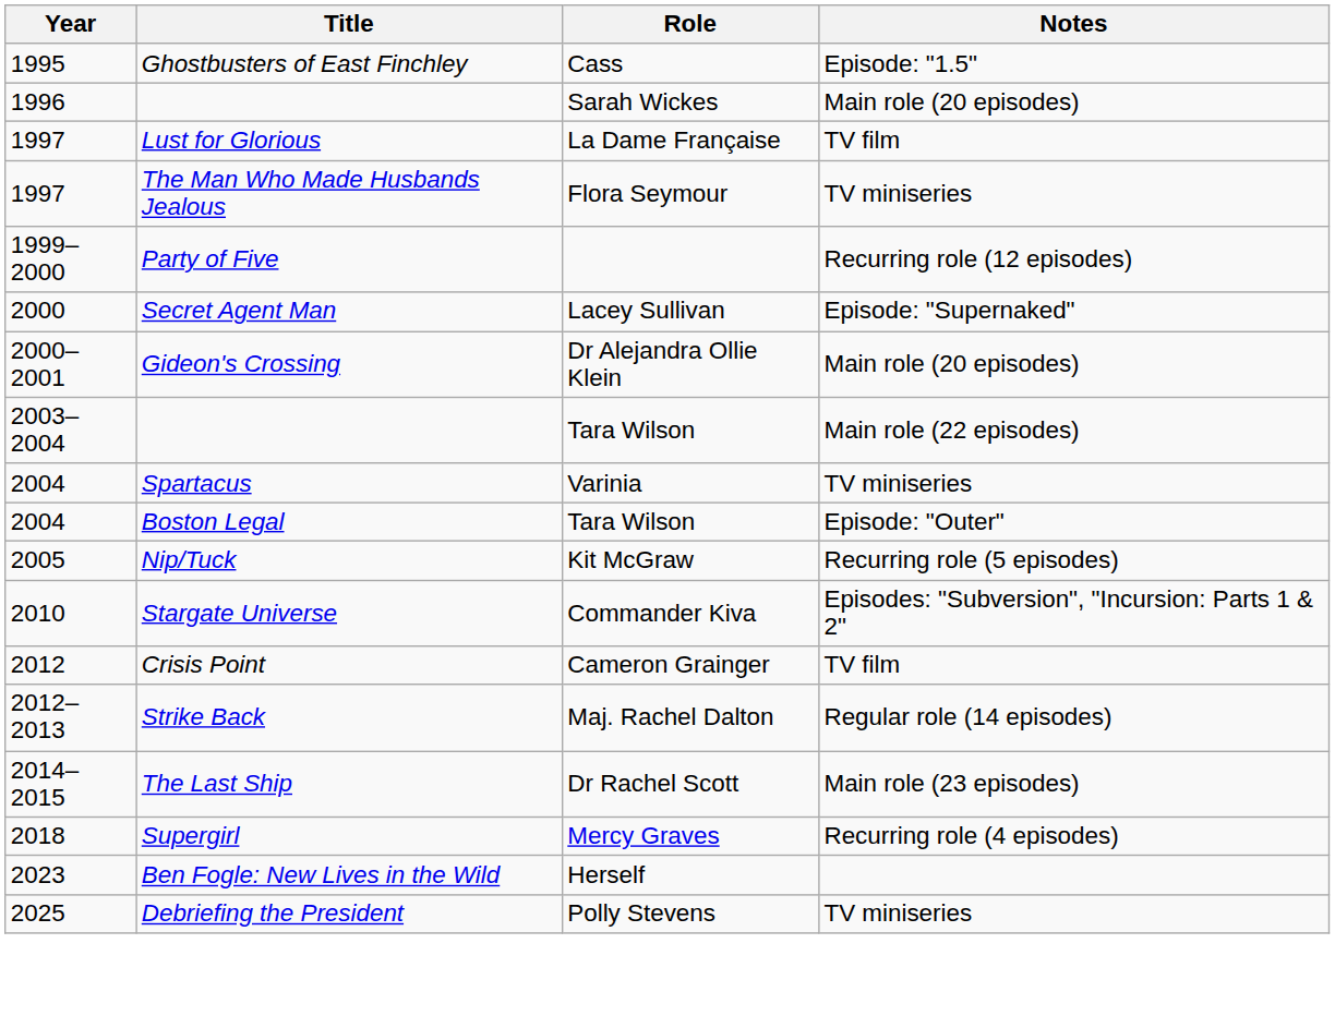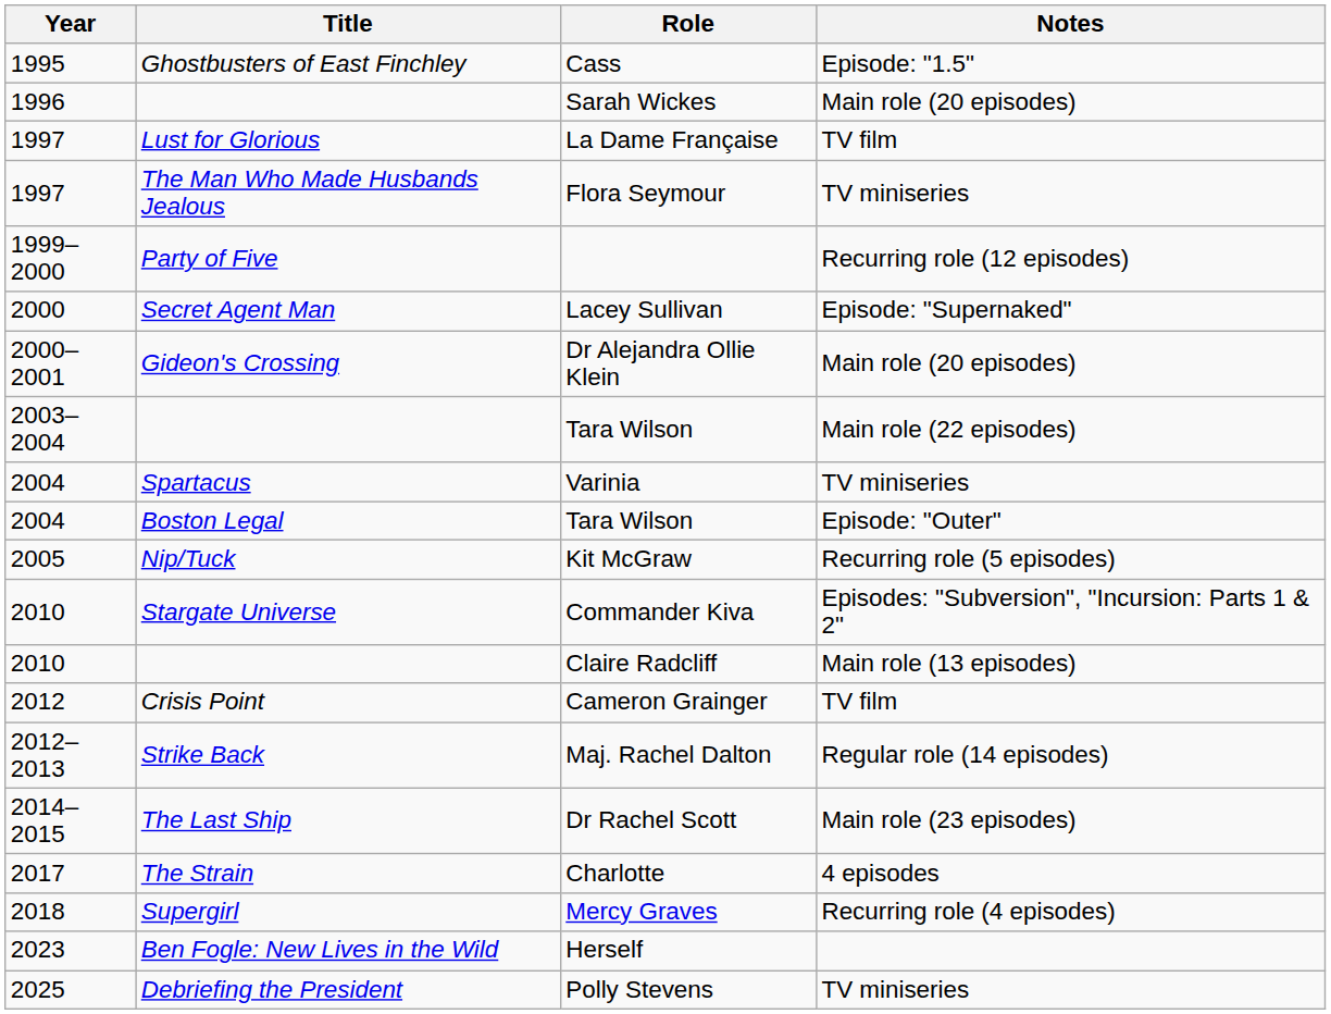+ row: 2010 | Claire Radcliff | Main role (13 episodes)
+ row: 2017 | The Strain | Charlotte | 4 episodes
